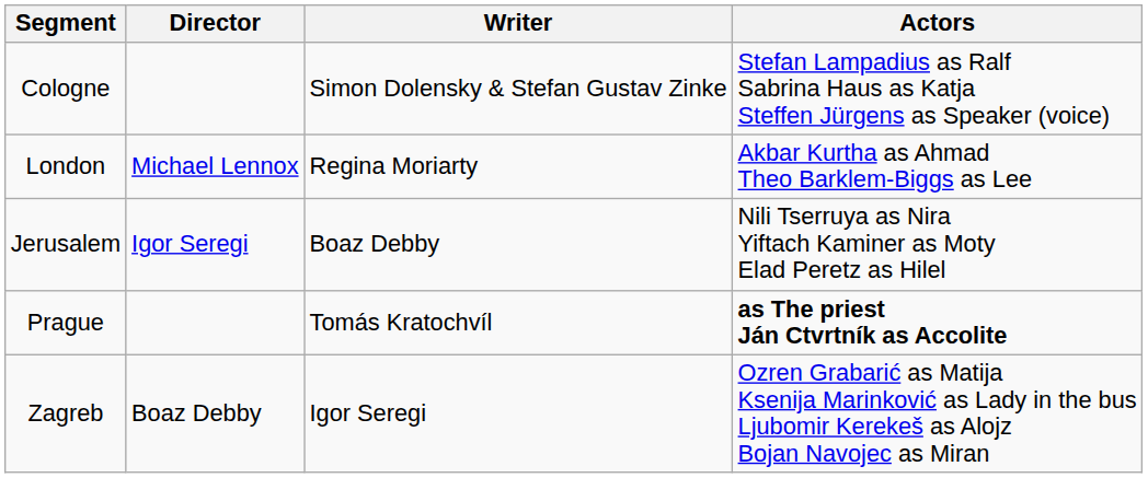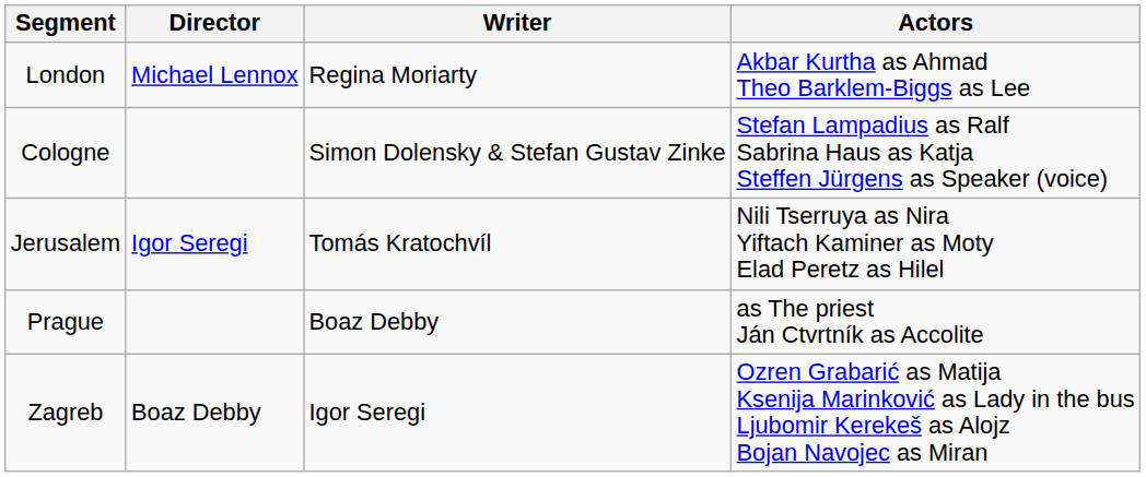rows swapped: London <-> Cologne
Jerusalem | Writer: Boaz Debby -> Tomás Kratochvíl
Prague | Writer: Tomás Kratochvíl -> Boaz Debby
Prague | Actors: bold -> normal
